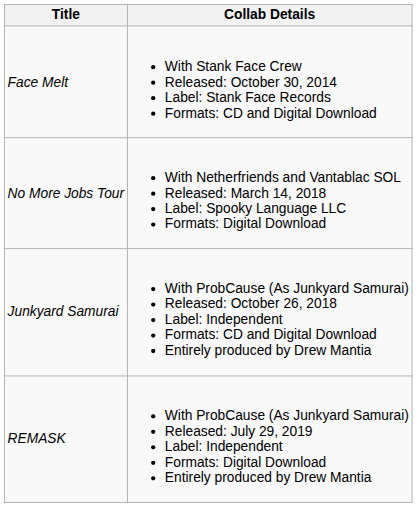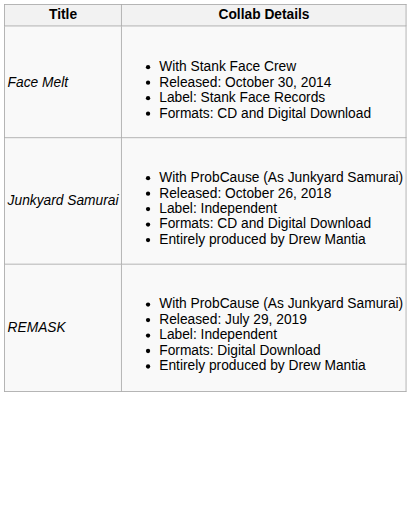- row: No More Jobs Tour | With Netherfriends and Vantablac SOL Released: March 14, 2018 Label: Spooky Language LLC Formats: Digital Download
